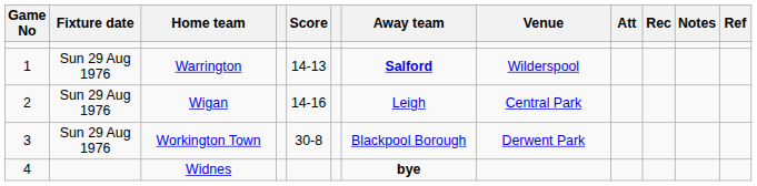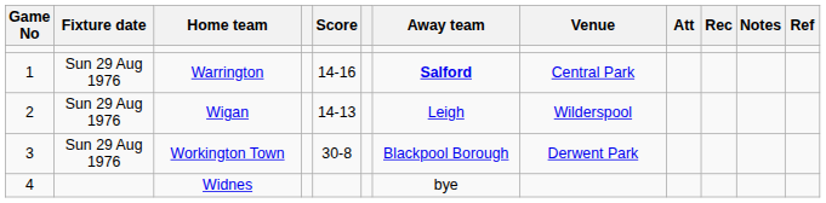Warrington | Score: 14-13 -> 14-16
Warrington | Venue: Wilderspool -> Central Park
Wigan | Score: 14-16 -> 14-13
Wigan | Venue: Central Park -> Wilderspool
Widnes | Away team: bold -> normal
